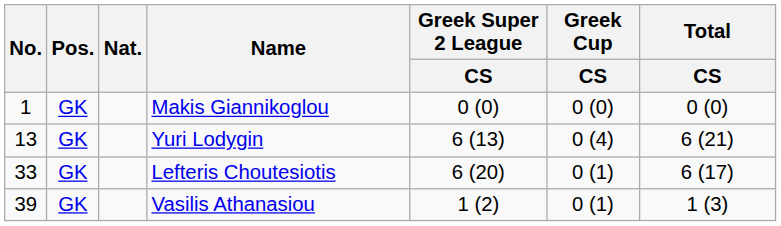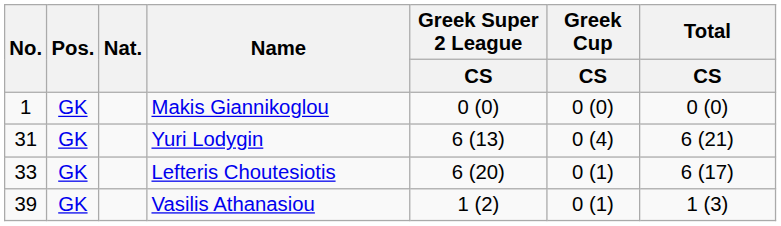Yuri Lodygin | No.: 13 -> 31
